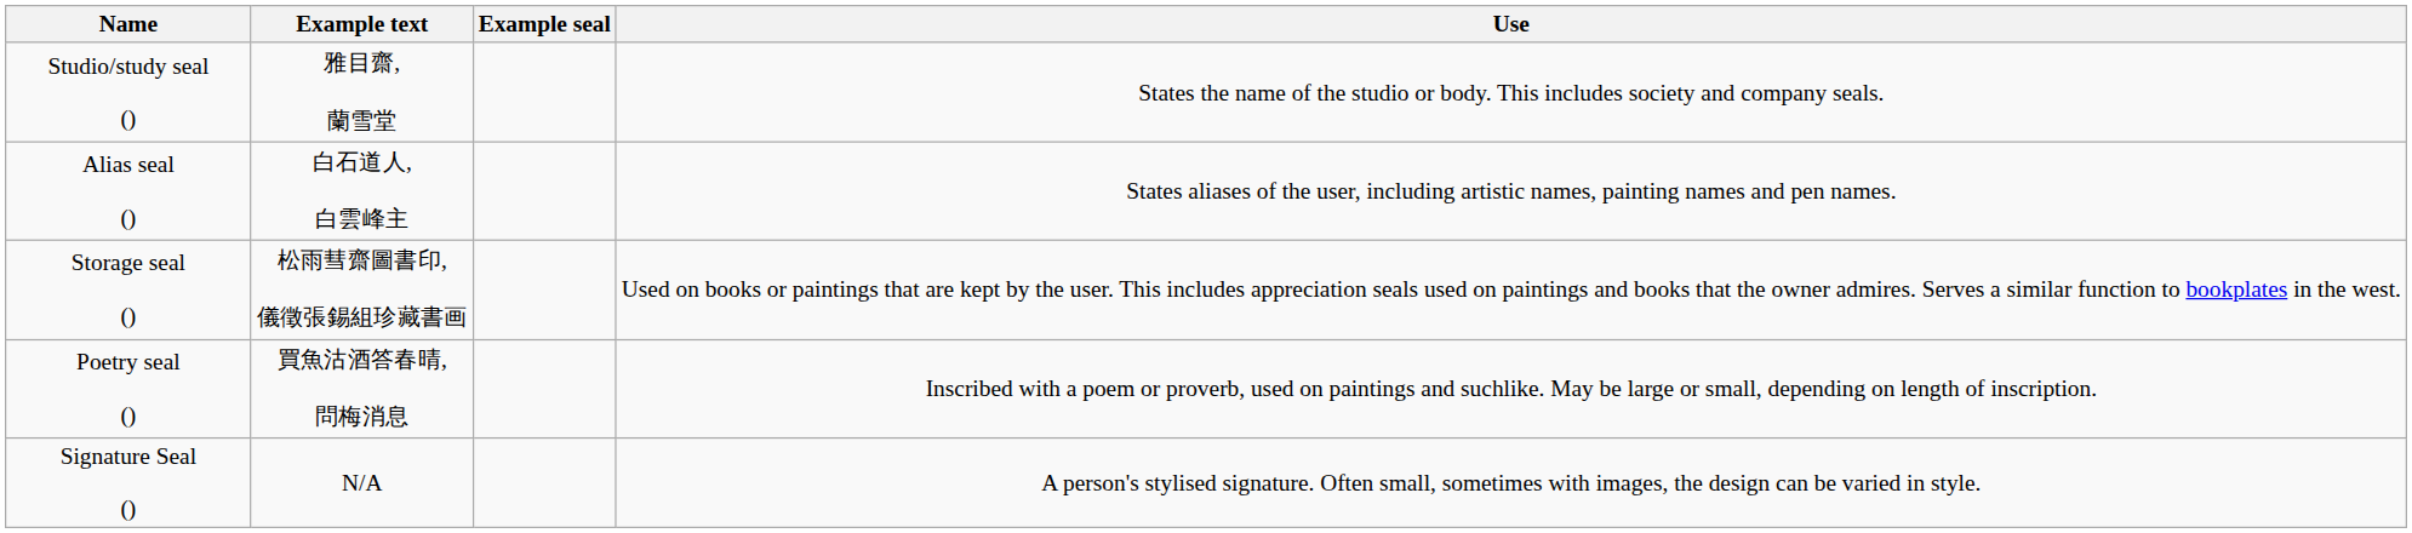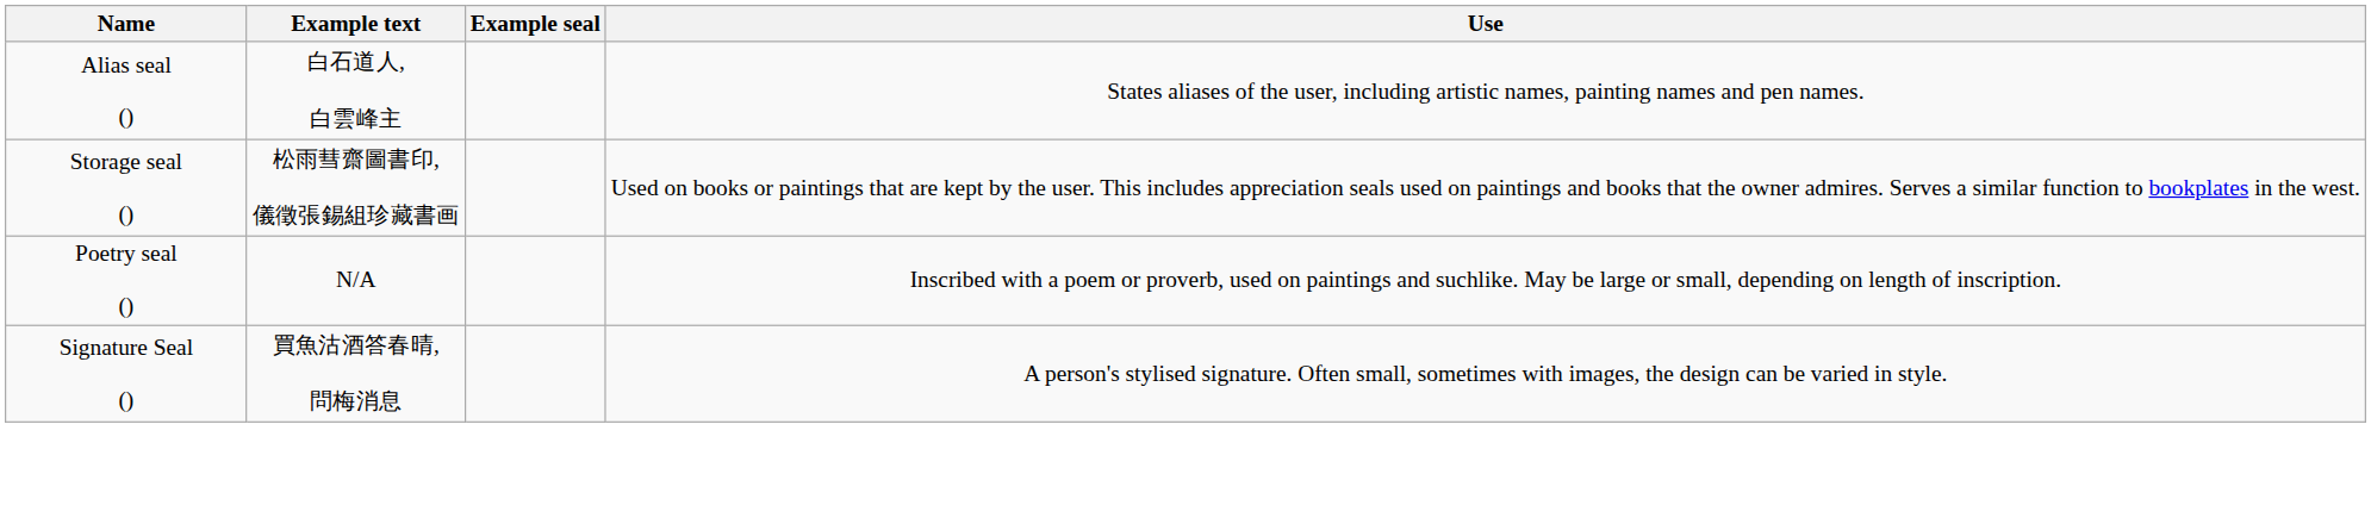- row: Studio/study seal () | 雅目齋, 蘭雪堂 | States the name of the studio or body. This includes society and company seals.
Poetry seal () | Example text: 買魚沽酒答春晴, 問梅消息 -> N/A
Signature Seal () | Example text: N/A -> 買魚沽酒答春晴, 問梅消息
